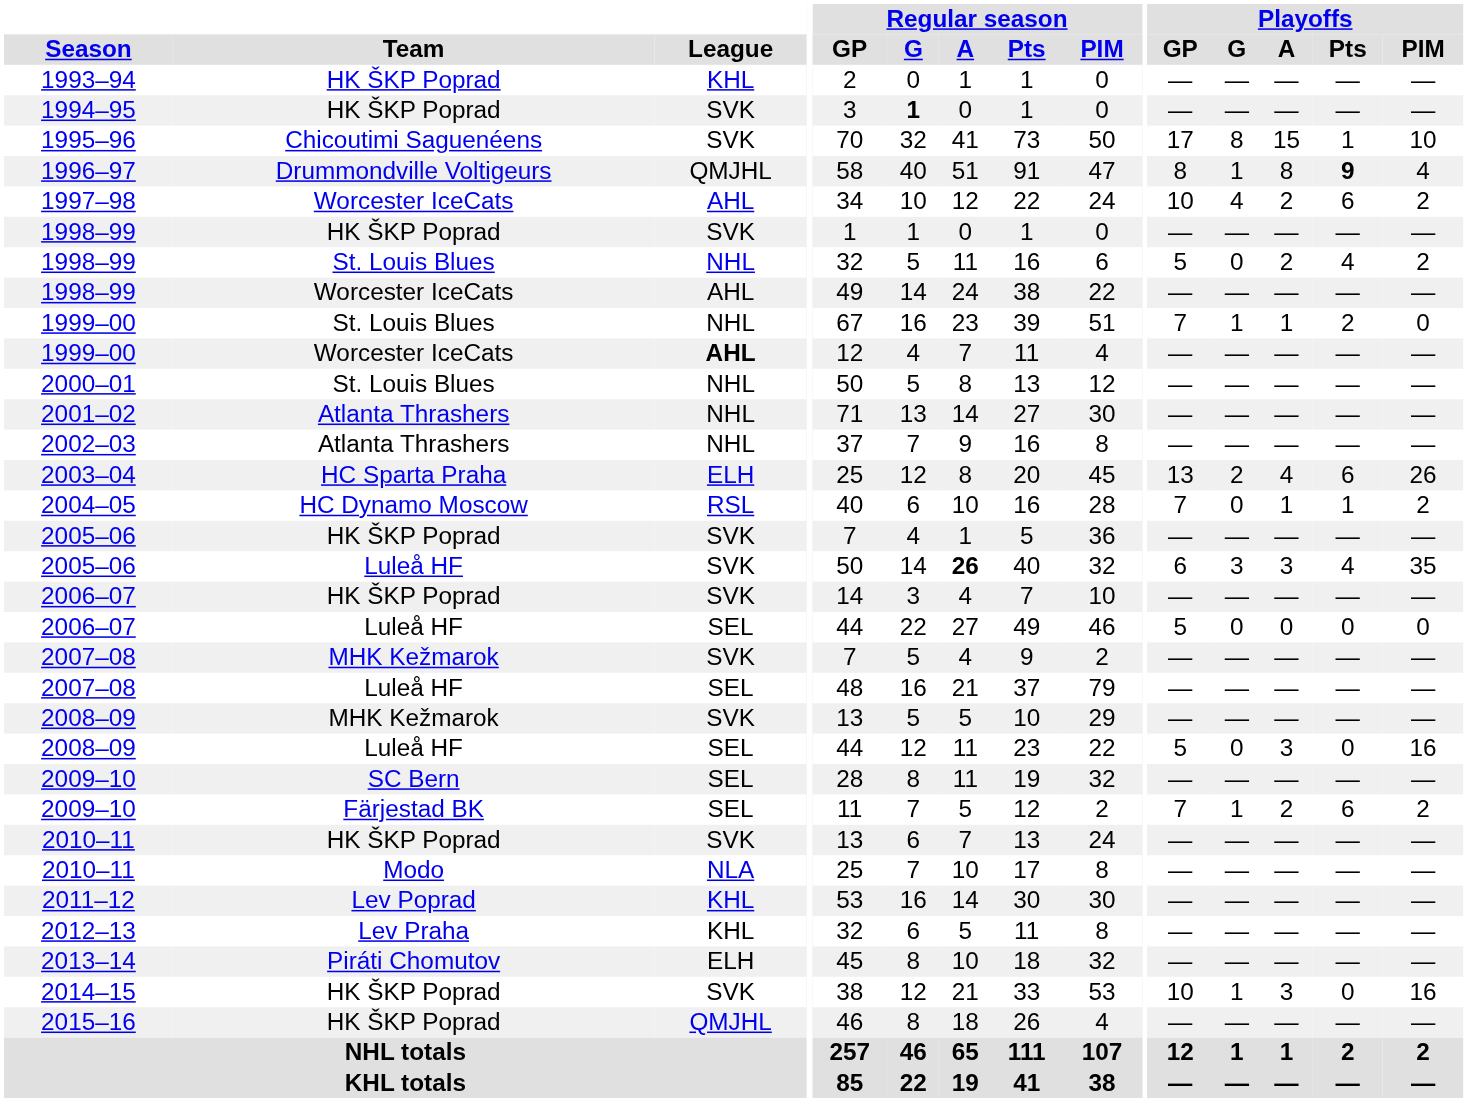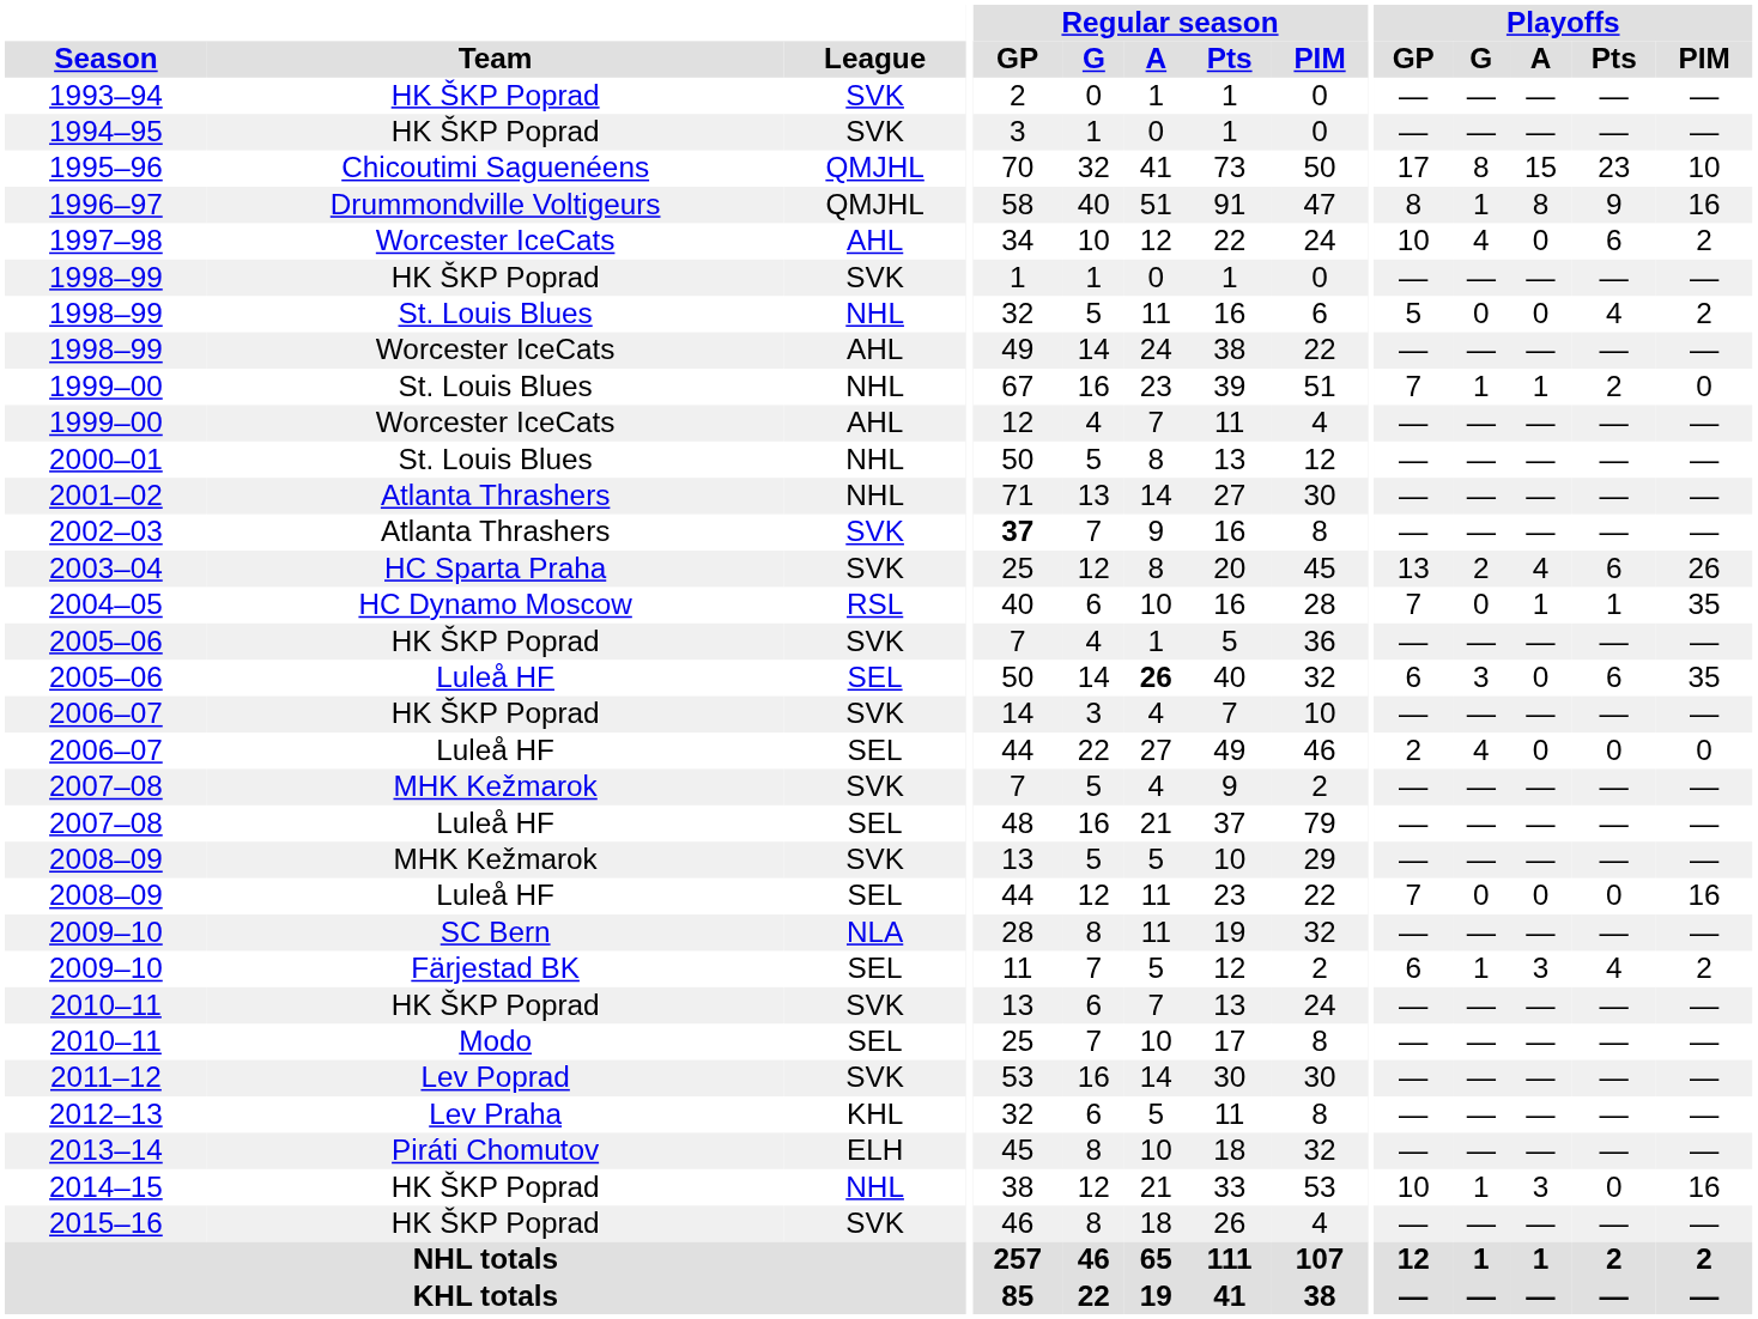1993–94 | League: KHL -> SVK
1994–95 | Regular season / G: bold -> normal
1995–96 | League: SVK -> QMJHL
1995–96 | Playoffs / Pts: 1 -> 23
1996–97 | Playoffs / Pts: bold -> normal
1996–97 | Playoffs / PIM: 4 -> 16
1997–98 | Playoffs / A: 2 -> 0
1998–99 / St. Louis Blues | Playoffs / A: 2 -> 0
1999–00 / Worcester IceCats | League: bold -> normal
2002–03 | League: NHL -> SVK
2002–03 | Regular season / GP: normal -> bold
2003–04 | League: ELH -> SVK
2004–05 | Playoffs / PIM: 2 -> 35
2005–06 / Luleå HF | League: SVK -> SEL
2005–06 / Luleå HF | Playoffs / A: 3 -> 0
2005–06 / Luleå HF | Playoffs / Pts: 4 -> 6
2006–07 / Luleå HF | Playoffs / GP: 5 -> 2
2006–07 / Luleå HF | Playoffs / G: 0 -> 4
2008–09 / Luleå HF | Playoffs / GP: 5 -> 7
2008–09 / Luleå HF | Playoffs / A: 3 -> 0
2009–10 / SC Bern | League: SEL -> NLA
2009–10 / Färjestad BK | Playoffs / GP: 7 -> 6
2009–10 / Färjestad BK | Playoffs / A: 2 -> 3
2009–10 / Färjestad BK | Playoffs / Pts: 6 -> 4
2010–11 / Modo | League: NLA -> SEL
2011–12 | League: KHL -> SVK
2014–15 | League: SVK -> NHL
2015–16 | League: QMJHL -> SVK
